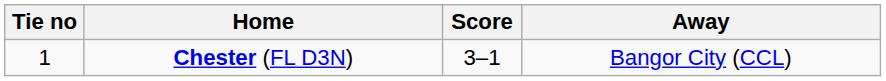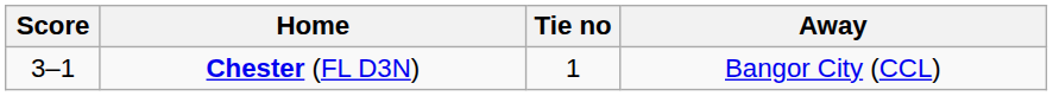columns swapped: Tie no <-> Score
